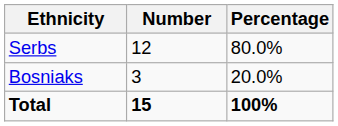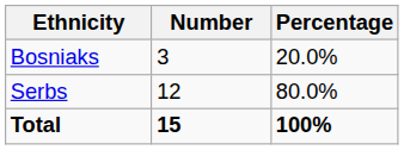rows swapped: Serbs <-> Bosniaks
